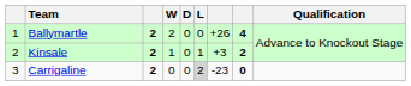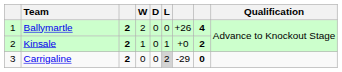Kinsale | column 7: +3 -> +0
Carrigaline | column 7: -23 -> -29
